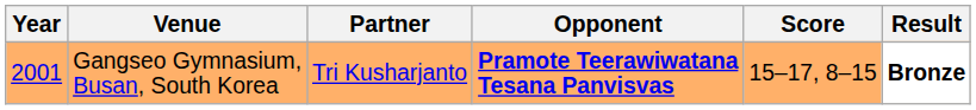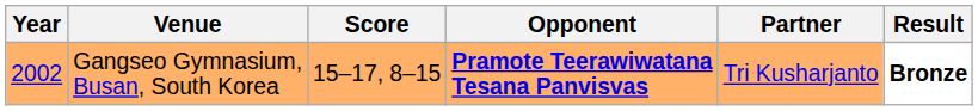columns swapped: Partner <-> Score
Gangseo Gymnasium, Busan, South Korea | Year: 2001 -> 2002
